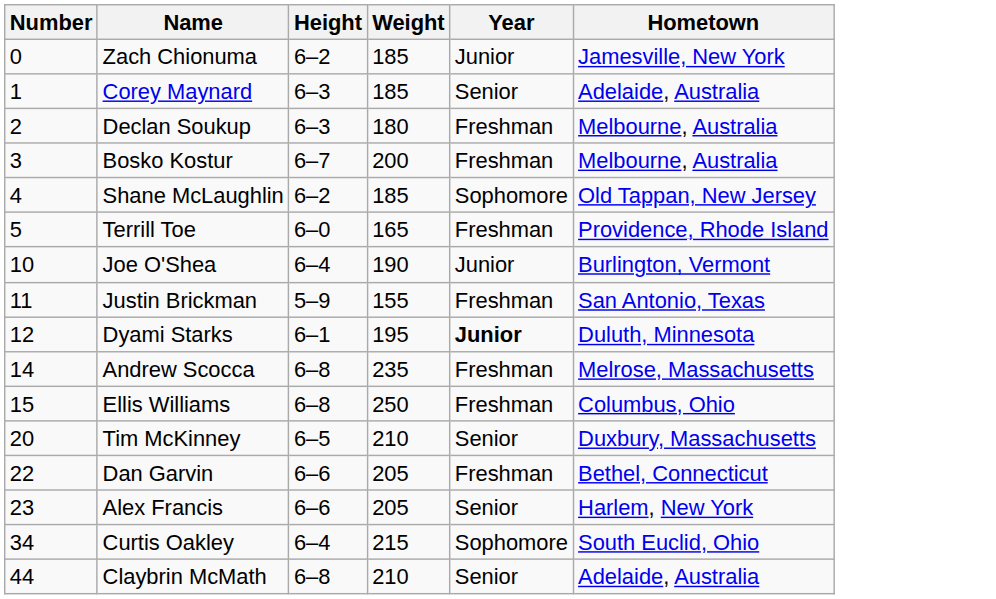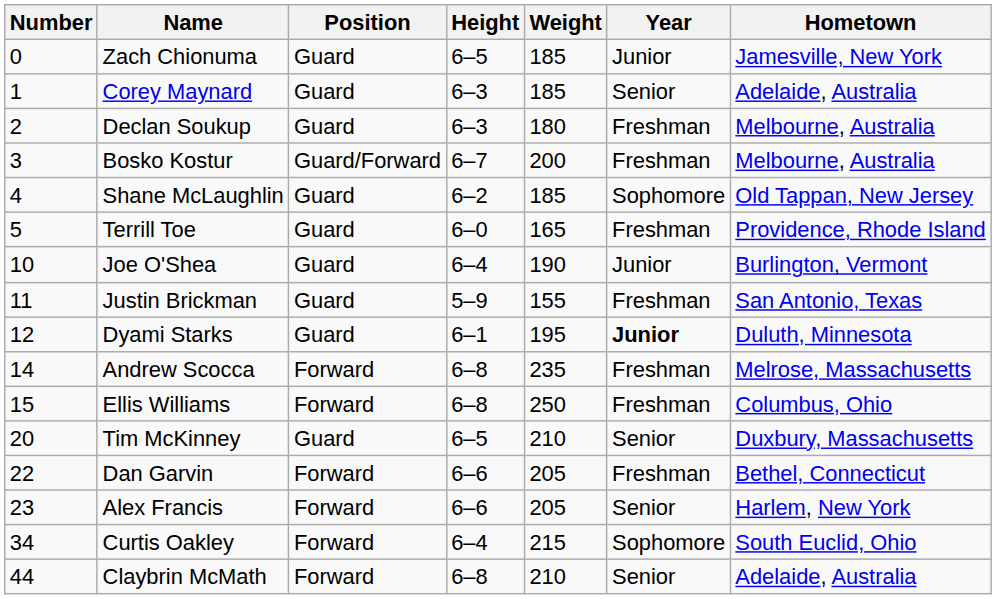+ column: Position | Guard | Guard | Guard | Guard/Forward | Guard | Guard | Guard | Guard | Guard | Forward | Forward | Guard | Forward | Forward | Forward | Forward
Zach Chionuma | Height: 6–2 -> 6–5
